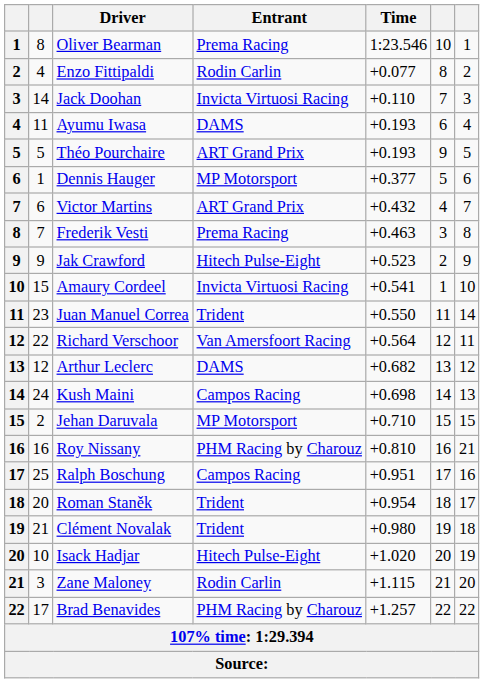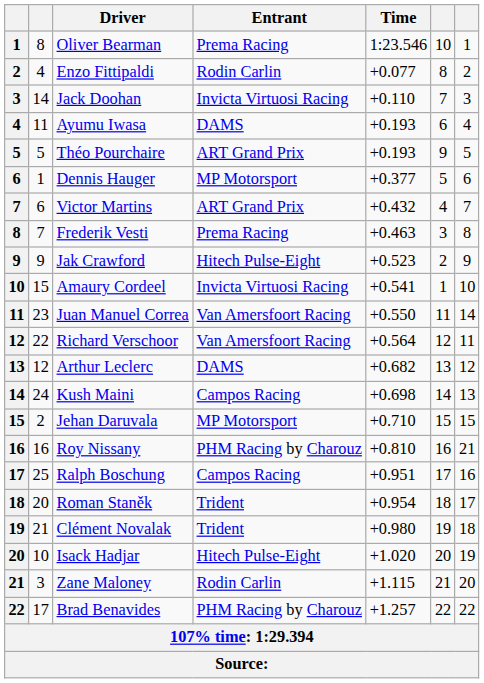Juan Manuel Correa | Entrant: Trident -> Van Amersfoort Racing
